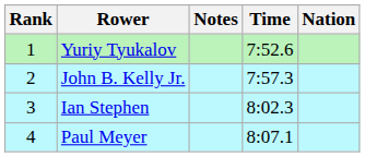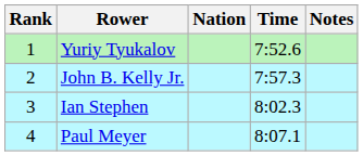columns swapped: Nation <-> Notes
